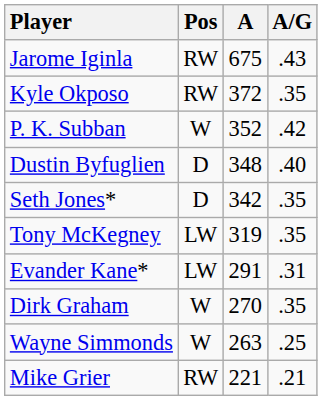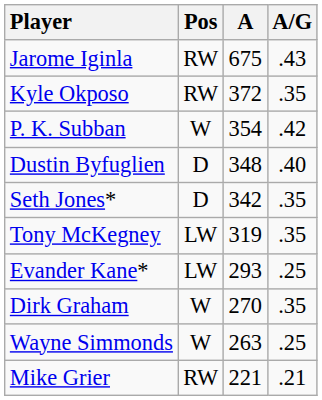P. K. Subban | A: 352 -> 354
Evander Kane* | A: 291 -> 293
Evander Kane* | A/G: .31 -> .25
